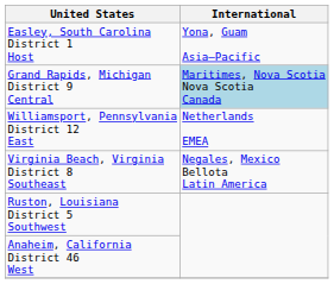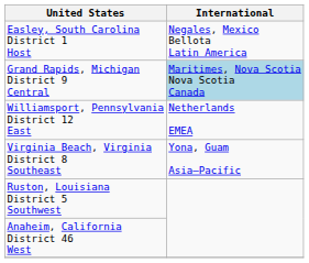Easley, South Carolina District 1 Host | International: Yona, Guam Asia–Pacific -> Negales, Mexico Bellota Latin America
Virginia Beach, Virginia District 8 Southeast | International: Negales, Mexico Bellota Latin America -> Yona, Guam Asia–Pacific
